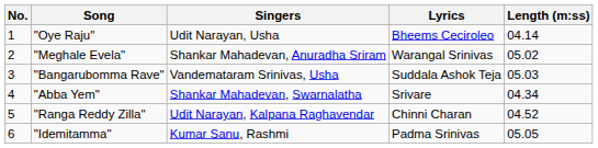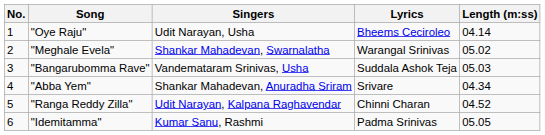"Meghale Evela" | Singers: Shankar Mahadevan, Anuradha Sriram -> Shankar Mahadevan, Swarnalatha
"Abba Yem" | Singers: Shankar Mahadevan, Swarnalatha -> Shankar Mahadevan, Anuradha Sriram
